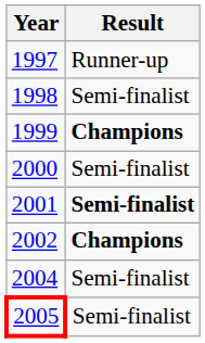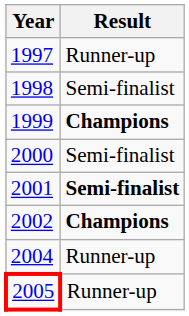2004 | Result: Semi-finalist -> Runner-up
2005 | Result: Semi-finalist -> Runner-up
